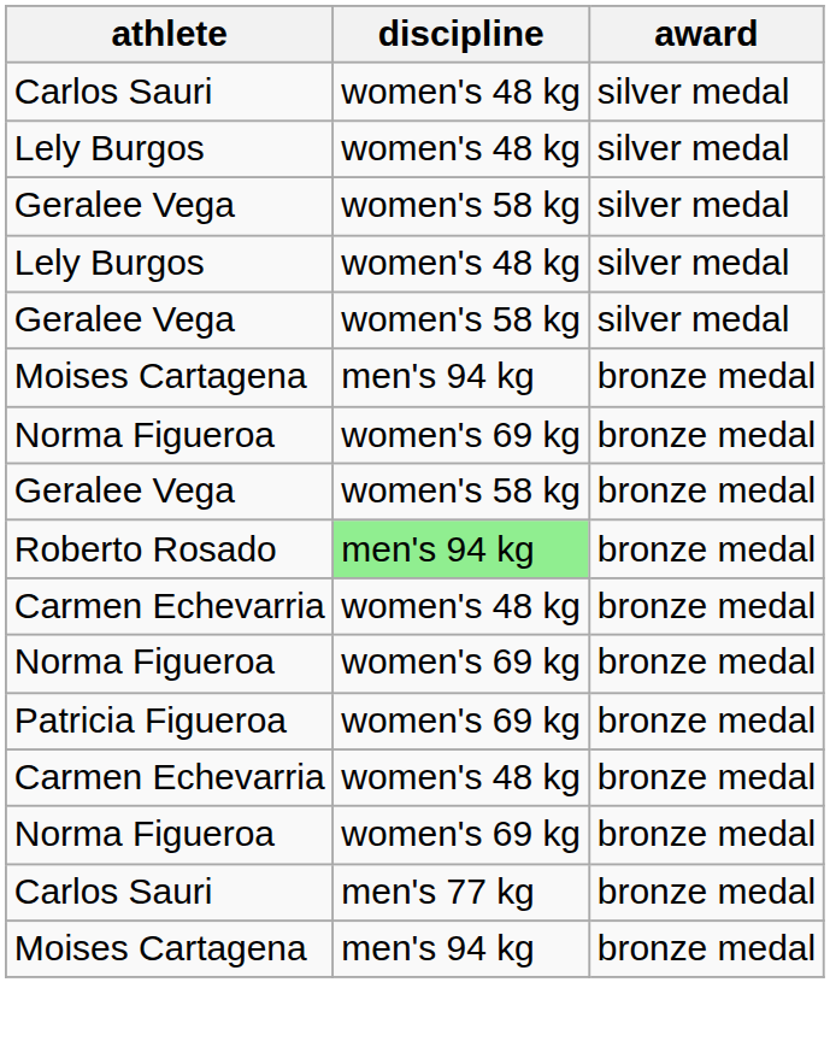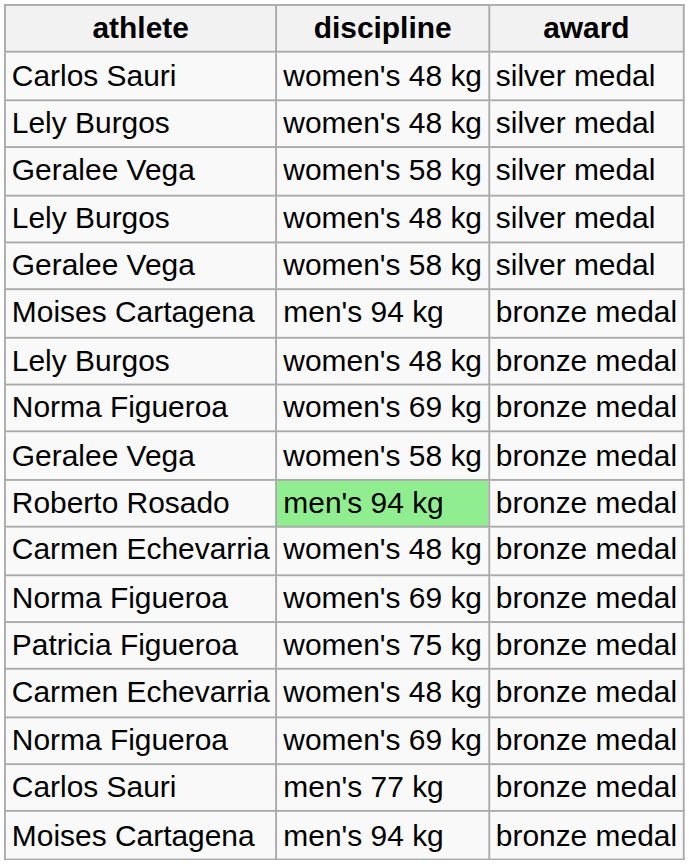+ row: Lely Burgos | women's 48 kg | bronze medal
Patricia Figueroa | discipline: women's 69 kg -> women's 75 kg
